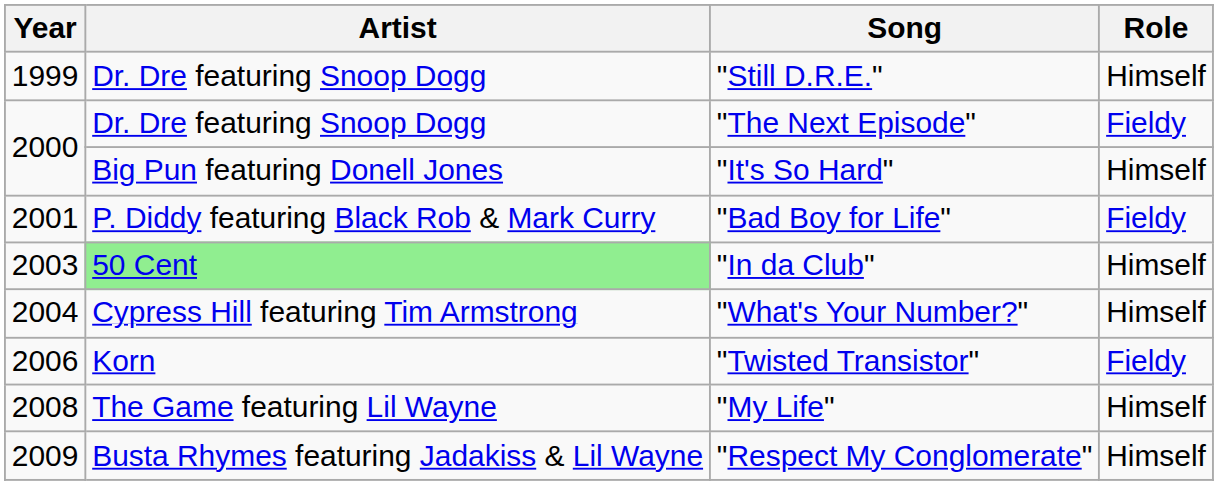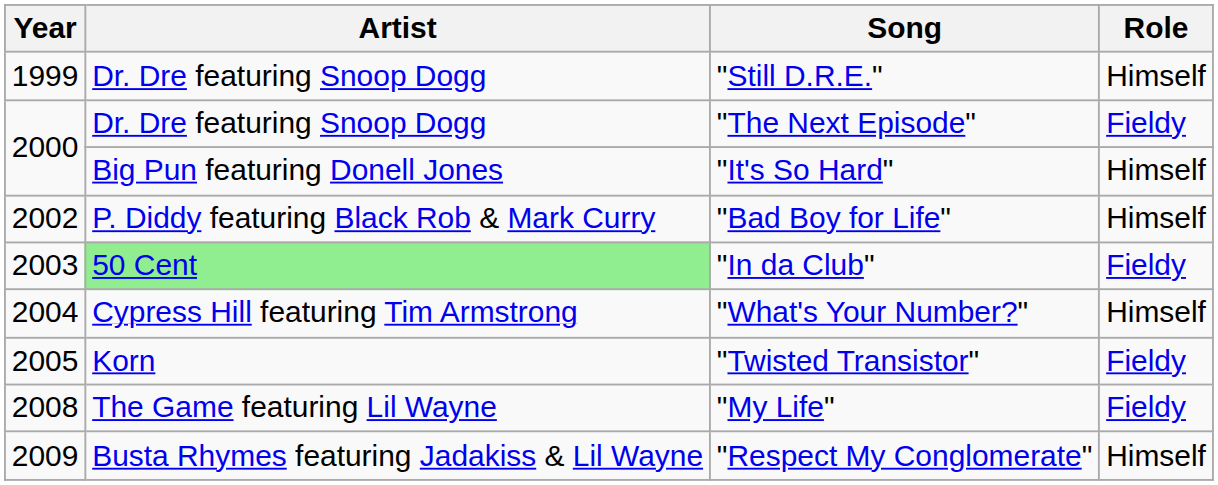"Bad Boy for Life" | Year: 2001 -> 2002
"Bad Boy for Life" | Role: Fieldy -> Himself
"In da Club" | Role: Himself -> Fieldy
"Twisted Transistor" | Year: 2006 -> 2005
"My Life" | Role: Himself -> Fieldy
